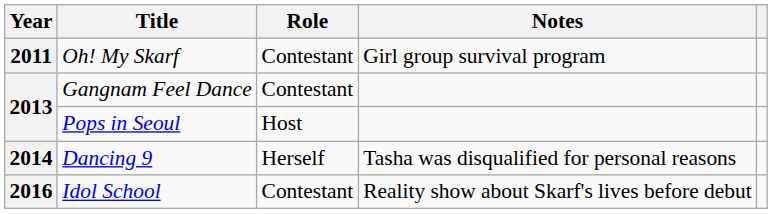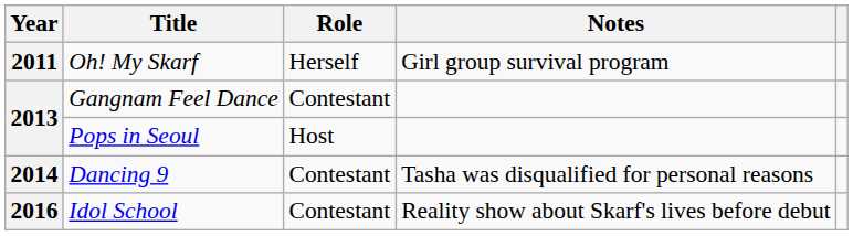Oh! My Skarf | Role: Contestant -> Herself
Dancing 9 | Role: Herself -> Contestant
